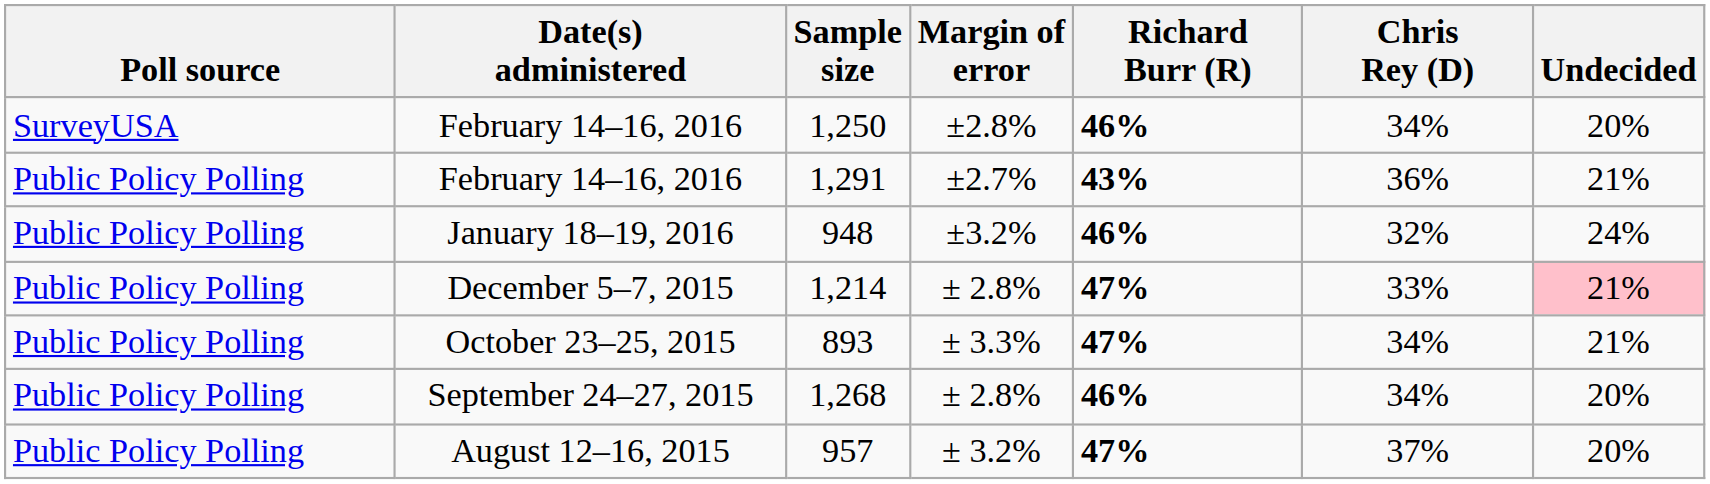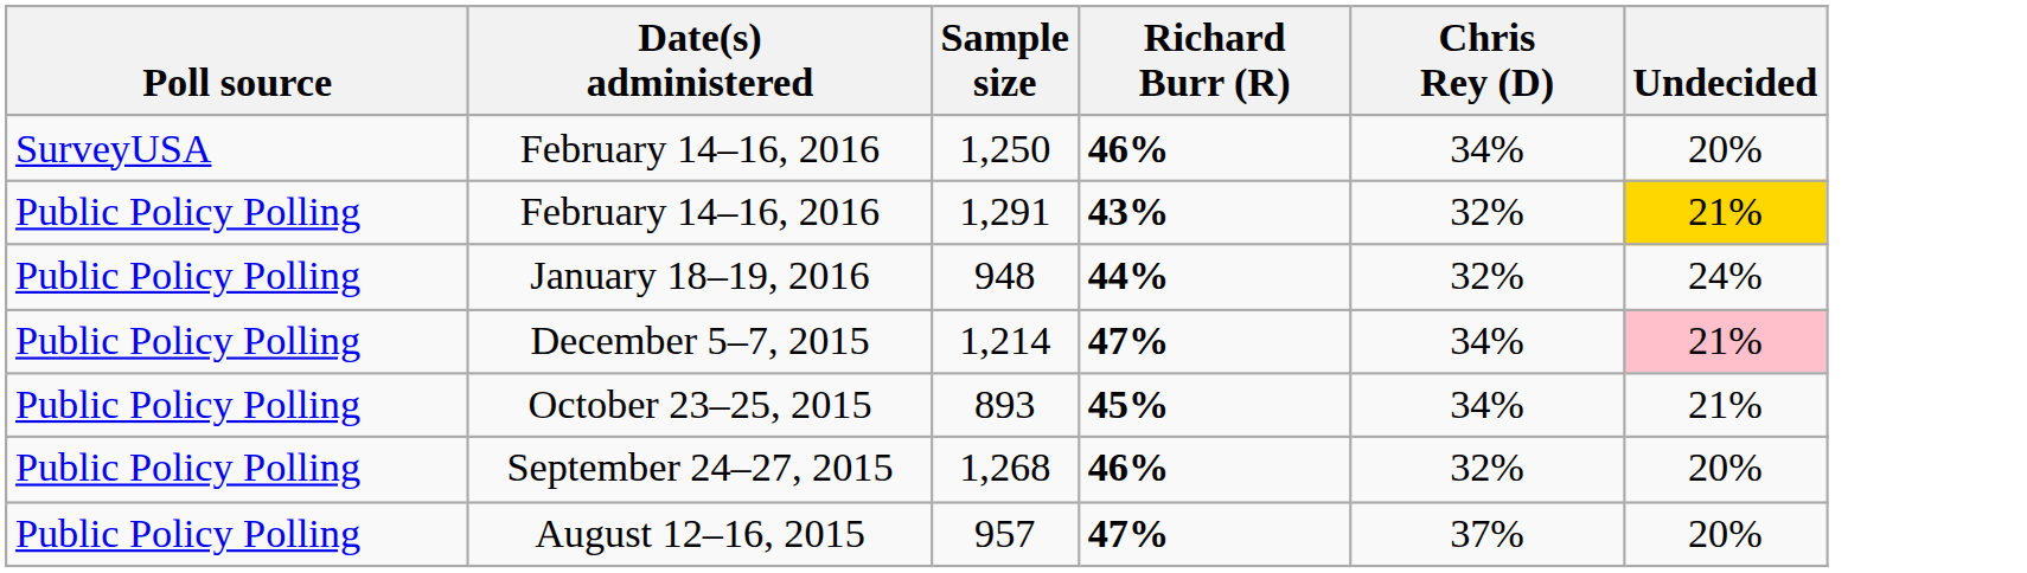- column: Margin of error | ±2.8% | ±2.7% | ±3.2% | ± 2.8% | ± 3.3% | ± 2.8% | ± 3.2%
1,291 | Chris Rey (D): 36% -> 32%
1,291 | Undecided: no background -> gold background
948 | Richard Burr (R): 46% -> 44%
1,214 | Chris Rey (D): 33% -> 34%
893 | Richard Burr (R): 47% -> 45%
1,268 | Chris Rey (D): 34% -> 32%
